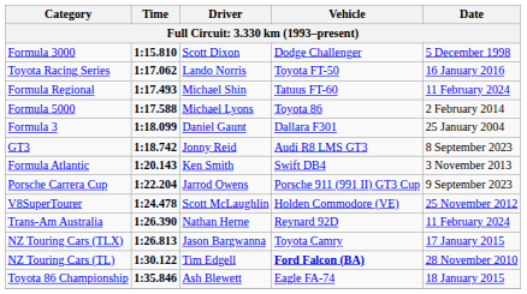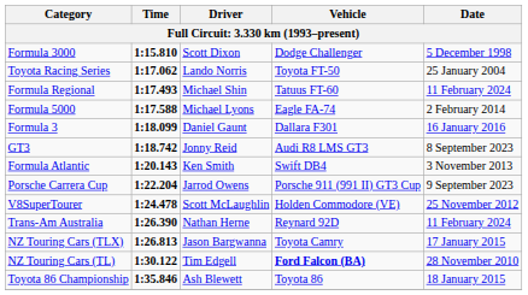Toyota Racing Series | Date: 16 January 2016 -> 25 January 2004
Formula 5000 | Vehicle: Toyota 86 -> Eagle FA-74
Formula 3 | Date: 25 January 2004 -> 16 January 2016
Toyota 86 Championship | Vehicle: Eagle FA-74 -> Toyota 86
